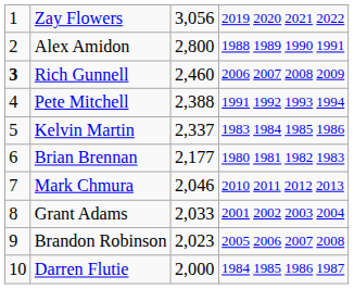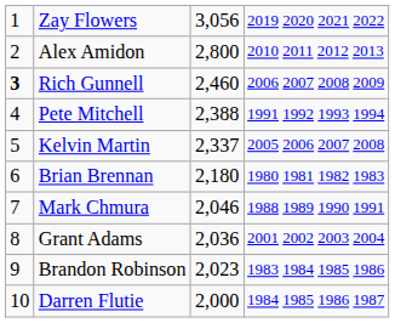Alex Amidon | column 4: 1988 1989 1990 1991 -> 2010 2011 2012 2013
Kelvin Martin | column 4: 1983 1984 1985 1986 -> 2005 2006 2007 2008
Brian Brennan | column 3: 2,177 -> 2,180
Mark Chmura | column 4: 2010 2011 2012 2013 -> 1988 1989 1990 1991
Grant Adams | column 3: 2,033 -> 2,036
Brandon Robinson | column 4: 2005 2006 2007 2008 -> 1983 1984 1985 1986
